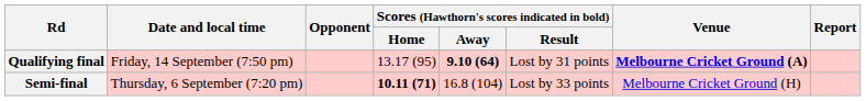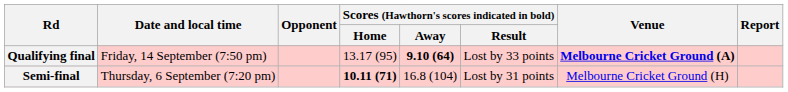Qualifying final | Scores (Hawthorn's scores indicated in bold) / Result: Lost by 31 points -> Lost by 33 points
Semi-final | Scores (Hawthorn's scores indicated in bold) / Result: Lost by 33 points -> Lost by 31 points
